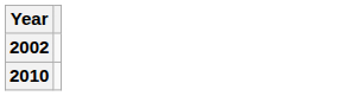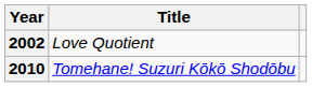+ column: Title | Love Quotient | Tomehane! Suzuri Kōkō Shodōbu
